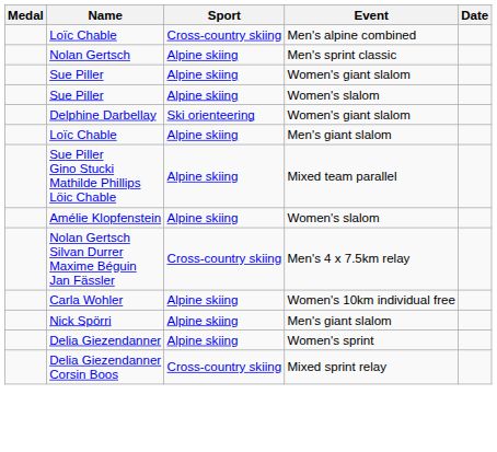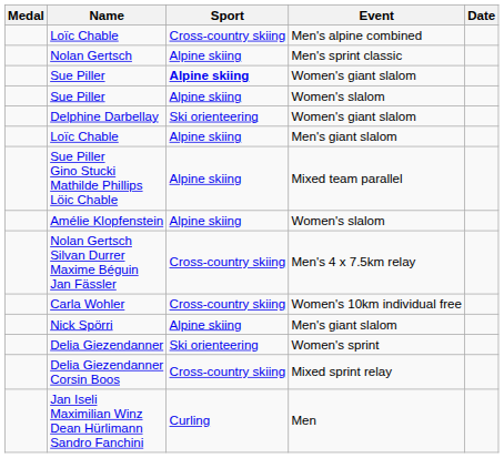Sue Piller / Women's giant slalom | Sport: normal -> bold
Carla Wohler | Sport: Alpine skiing -> Cross-country skiing
Delia Giezendanner | Sport: Alpine skiing -> Ski orienteering
+ row: Jan Iseli Maximilian Winz Dean Hürlimann Sandro Fanchini | Curling | Men
